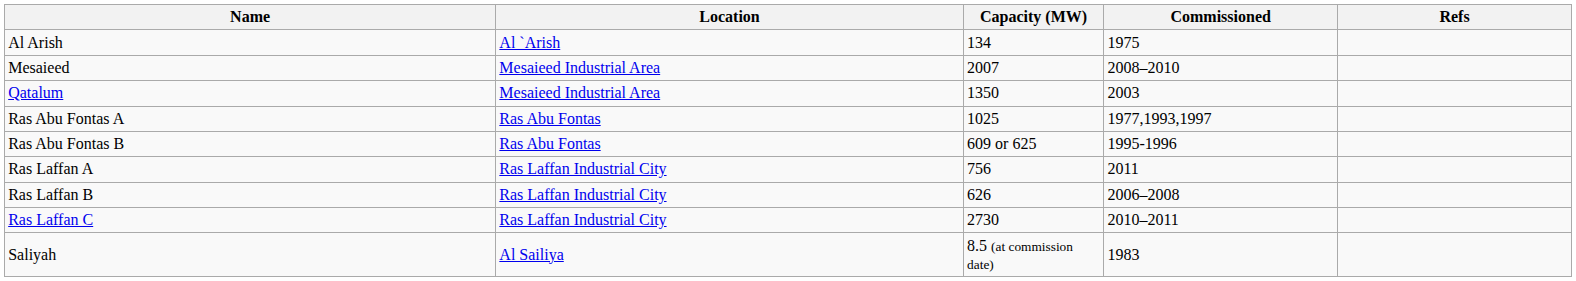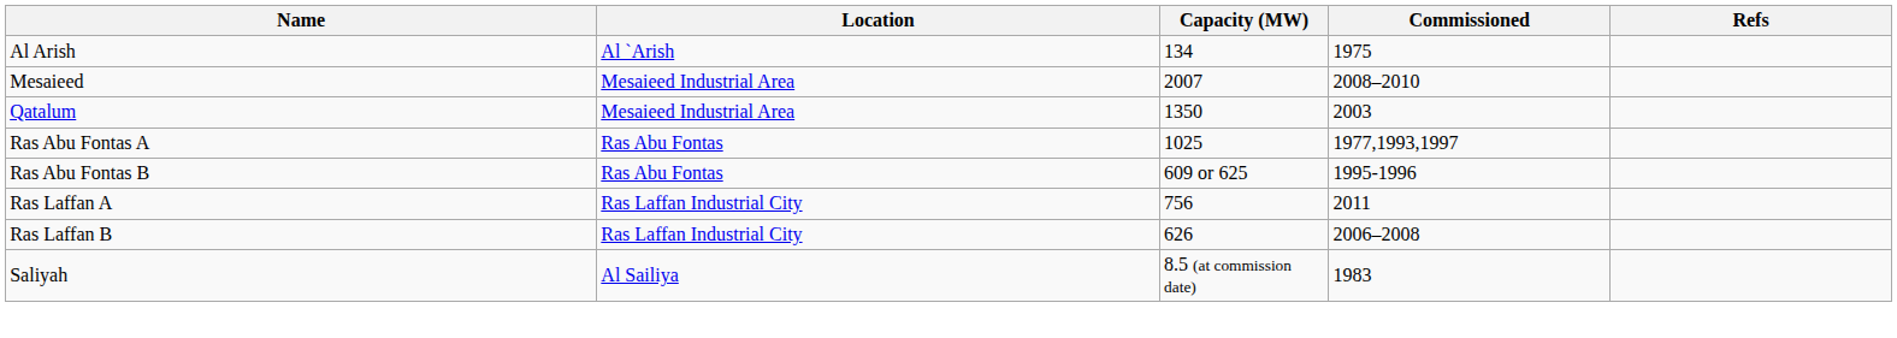- row: Ras Laffan C | Ras Laffan Industrial City | 2730 | 2010–2011
